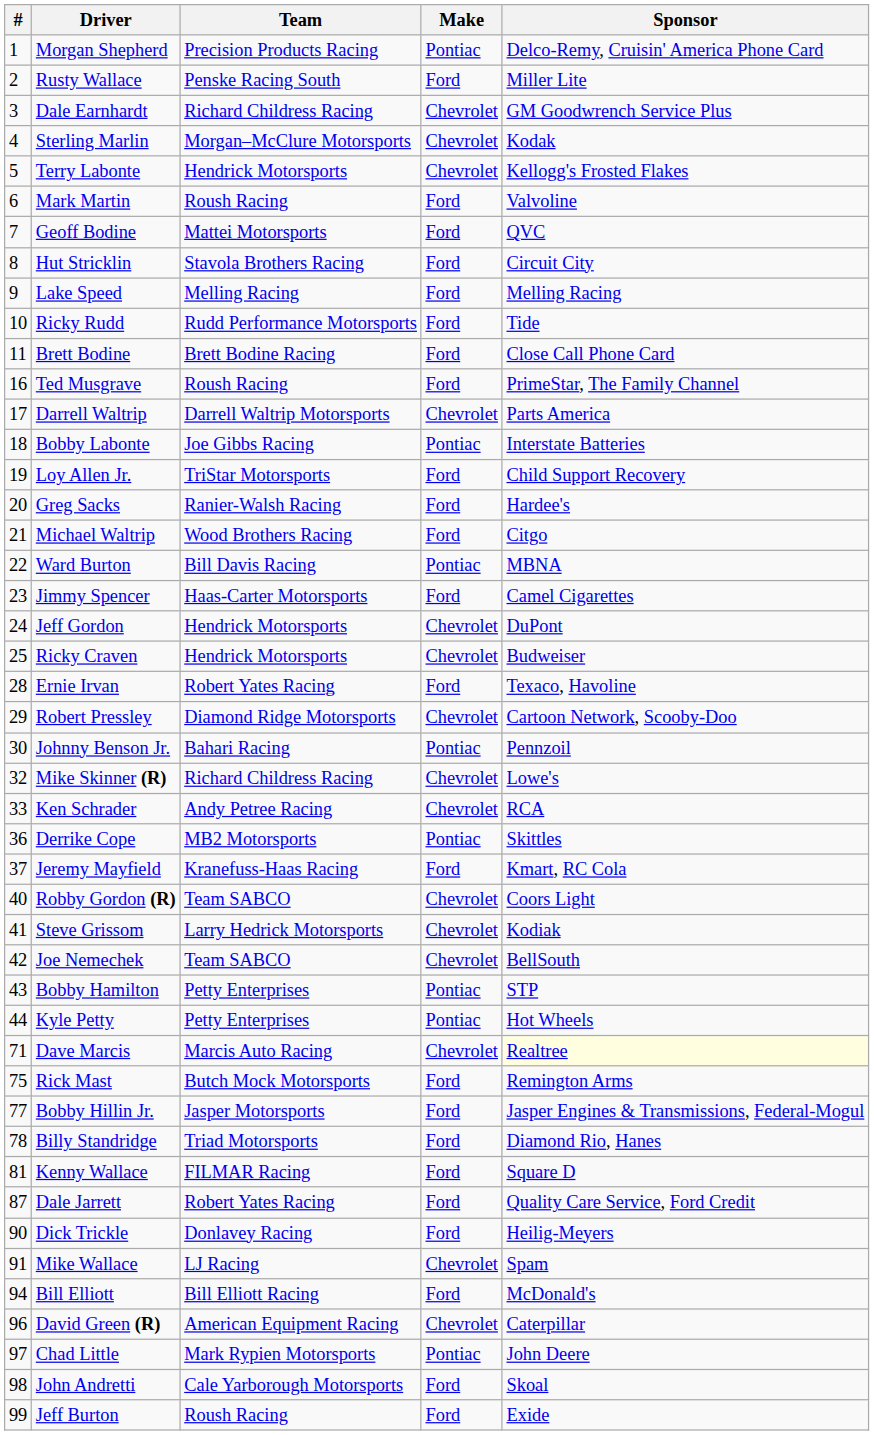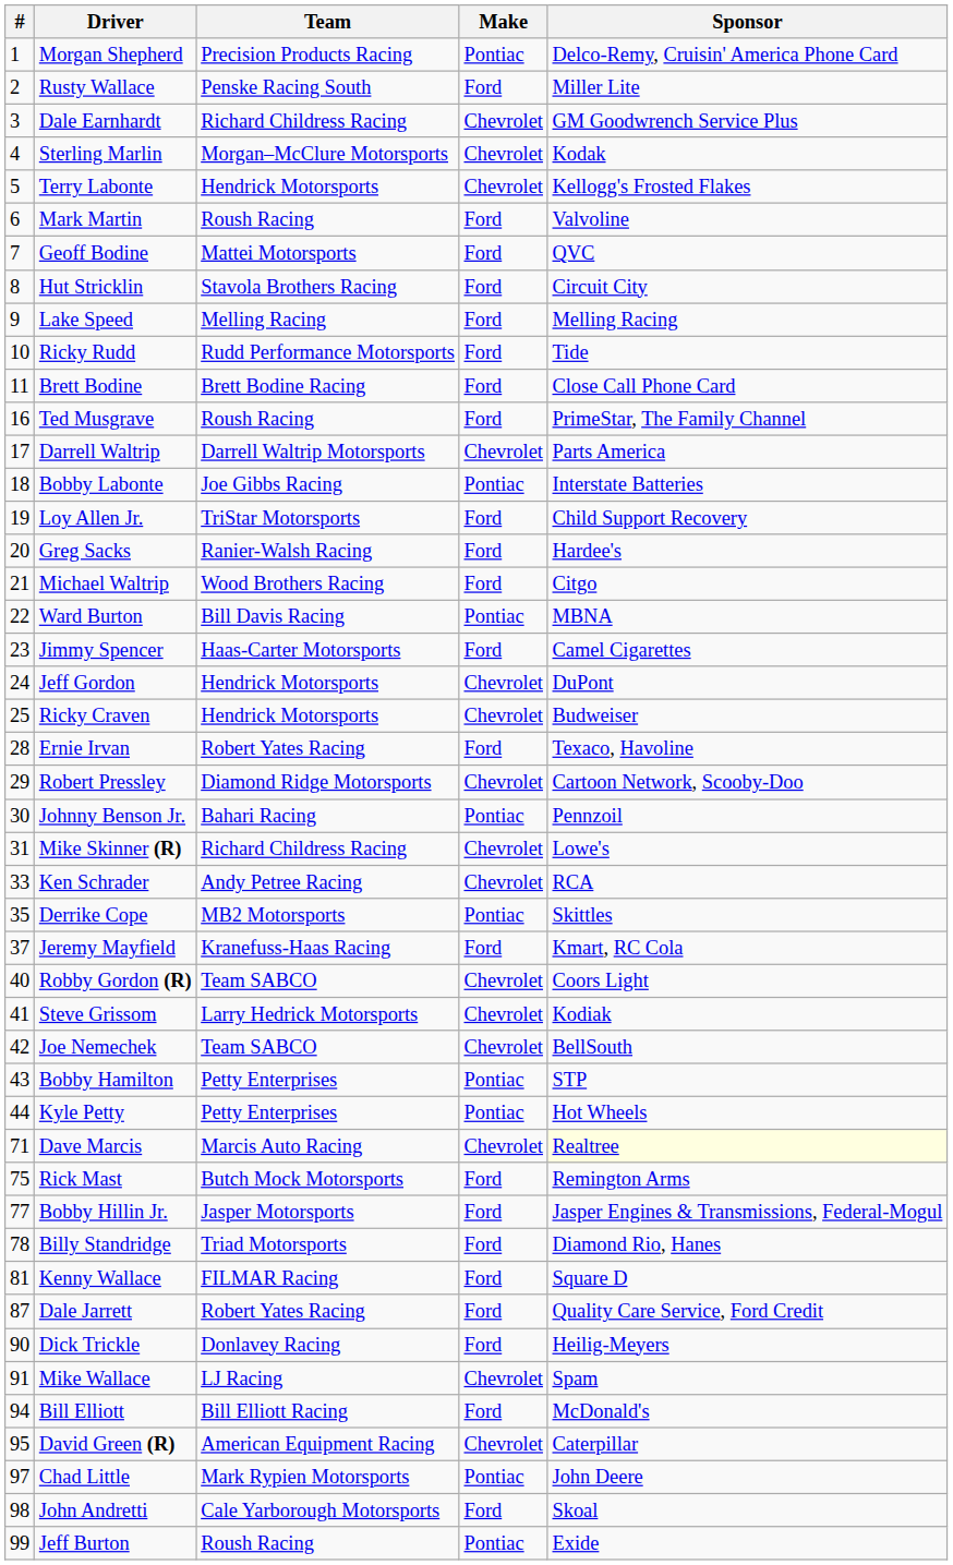Mike Skinner (R) | #: 32 -> 31
Derrike Cope | #: 36 -> 35
David Green (R) | #: 96 -> 95
Jeff Burton | Make: Ford -> Pontiac
